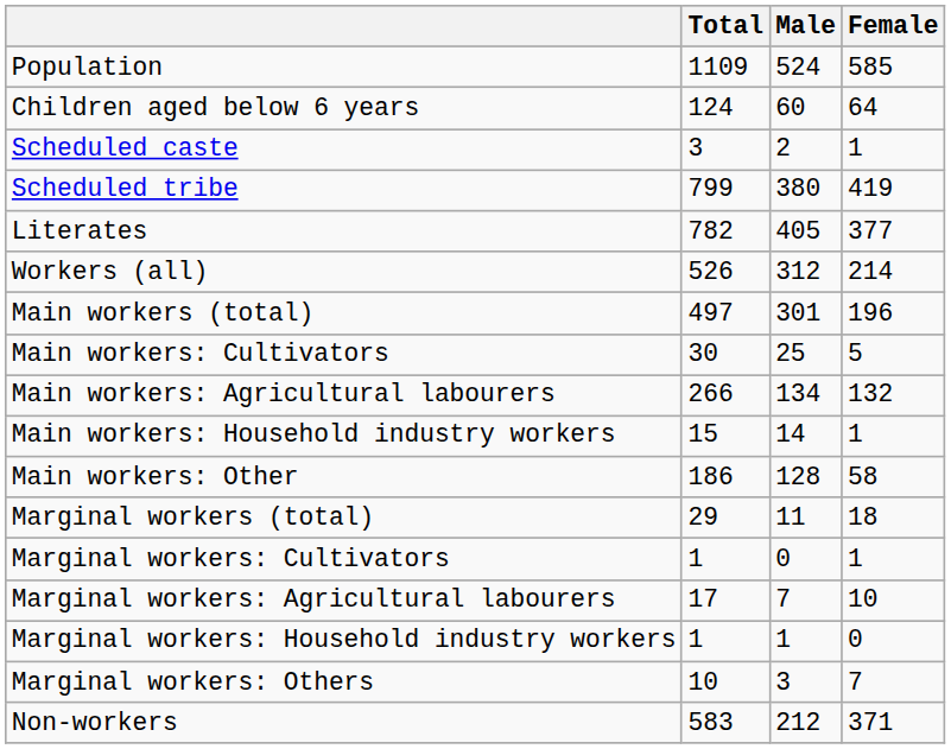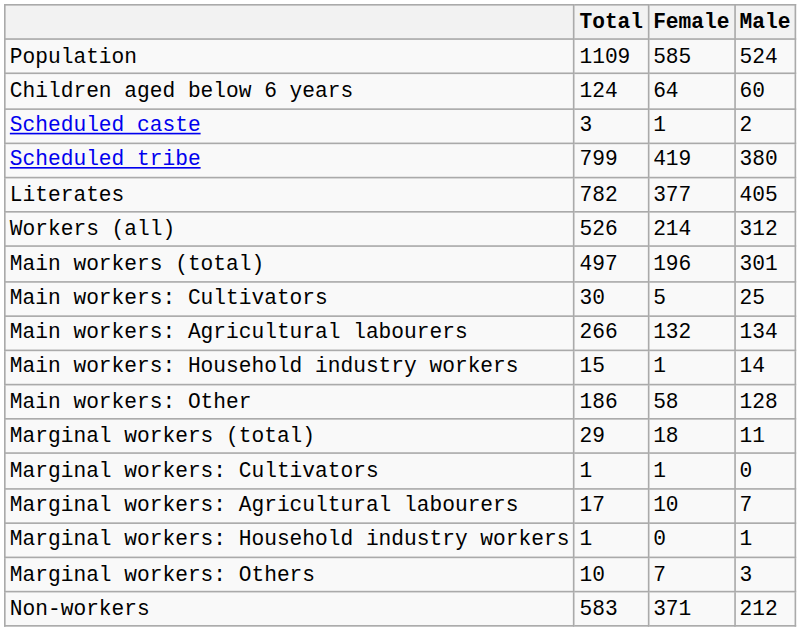columns swapped: Male <-> Female
